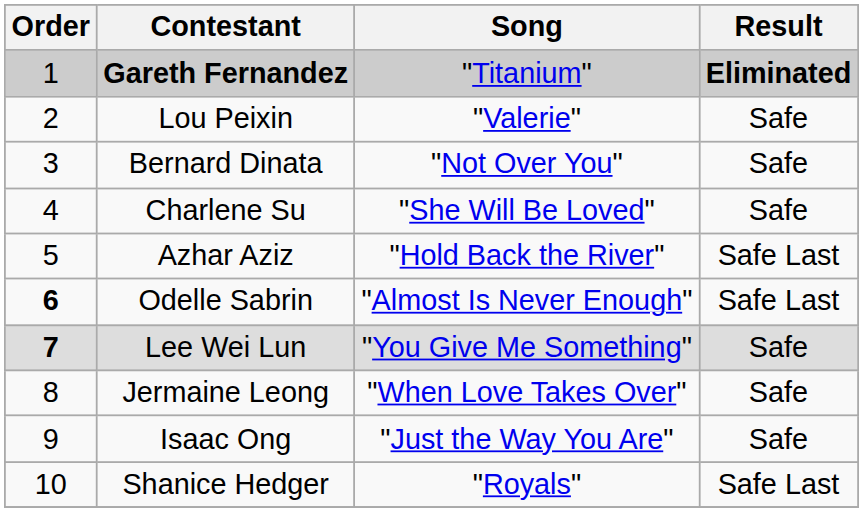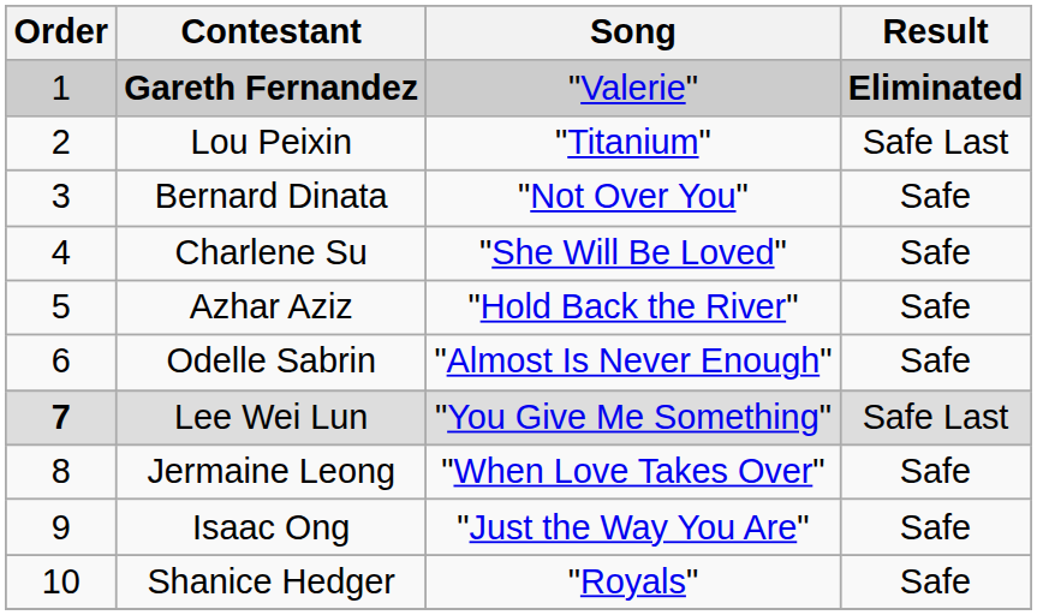Gareth Fernandez | Song: "Titanium" -> "Valerie"
Lou Peixin | Song: "Valerie" -> "Titanium"
Lou Peixin | Result: Safe -> Safe Last
Azhar Aziz | Result: Safe Last -> Safe
Odelle Sabrin | Order: bold -> normal
Odelle Sabrin | Result: Safe Last -> Safe
Lee Wei Lun | Result: Safe -> Safe Last
Shanice Hedger | Result: Safe Last -> Safe
